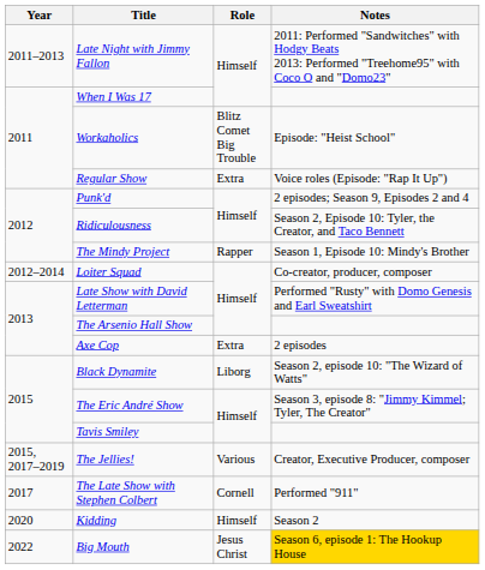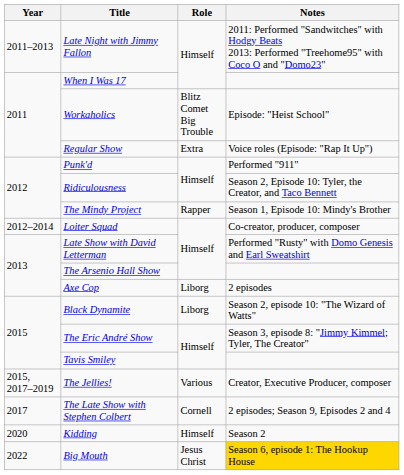Punk'd | Notes: 2 episodes; Season 9, Episodes 2 and 4 -> Performed "911"
Axe Cop | Role: Extra -> Liborg
The Late Show with Stephen Colbert | Notes: Performed "911" -> 2 episodes; Season 9, Episodes 2 and 4
